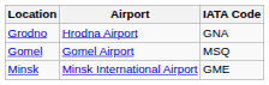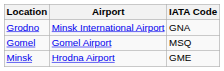Grodno | Airport: Hrodna Airport -> Minsk International Airport
Minsk | Airport: Minsk International Airport -> Hrodna Airport
